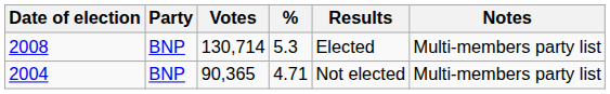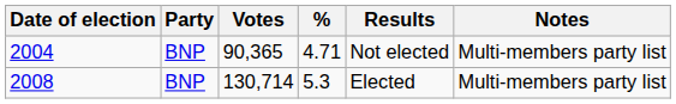rows swapped: 2004 <-> 2008
